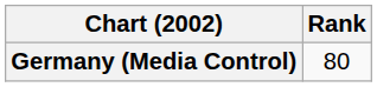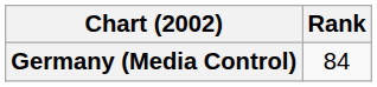Germany (Media Control) | Rank: 80 -> 84
